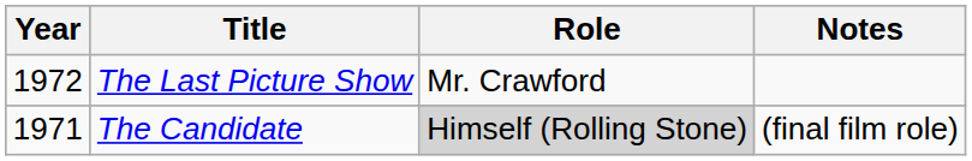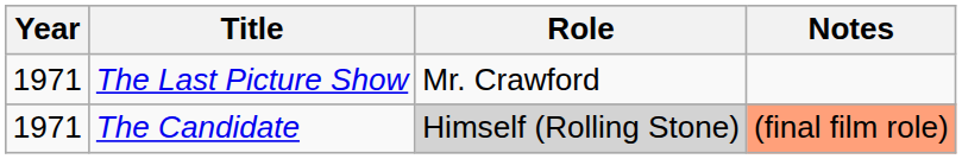The Last Picture Show | Year: 1972 -> 1971
The Candidate | Notes: no background -> lightsalmon background
